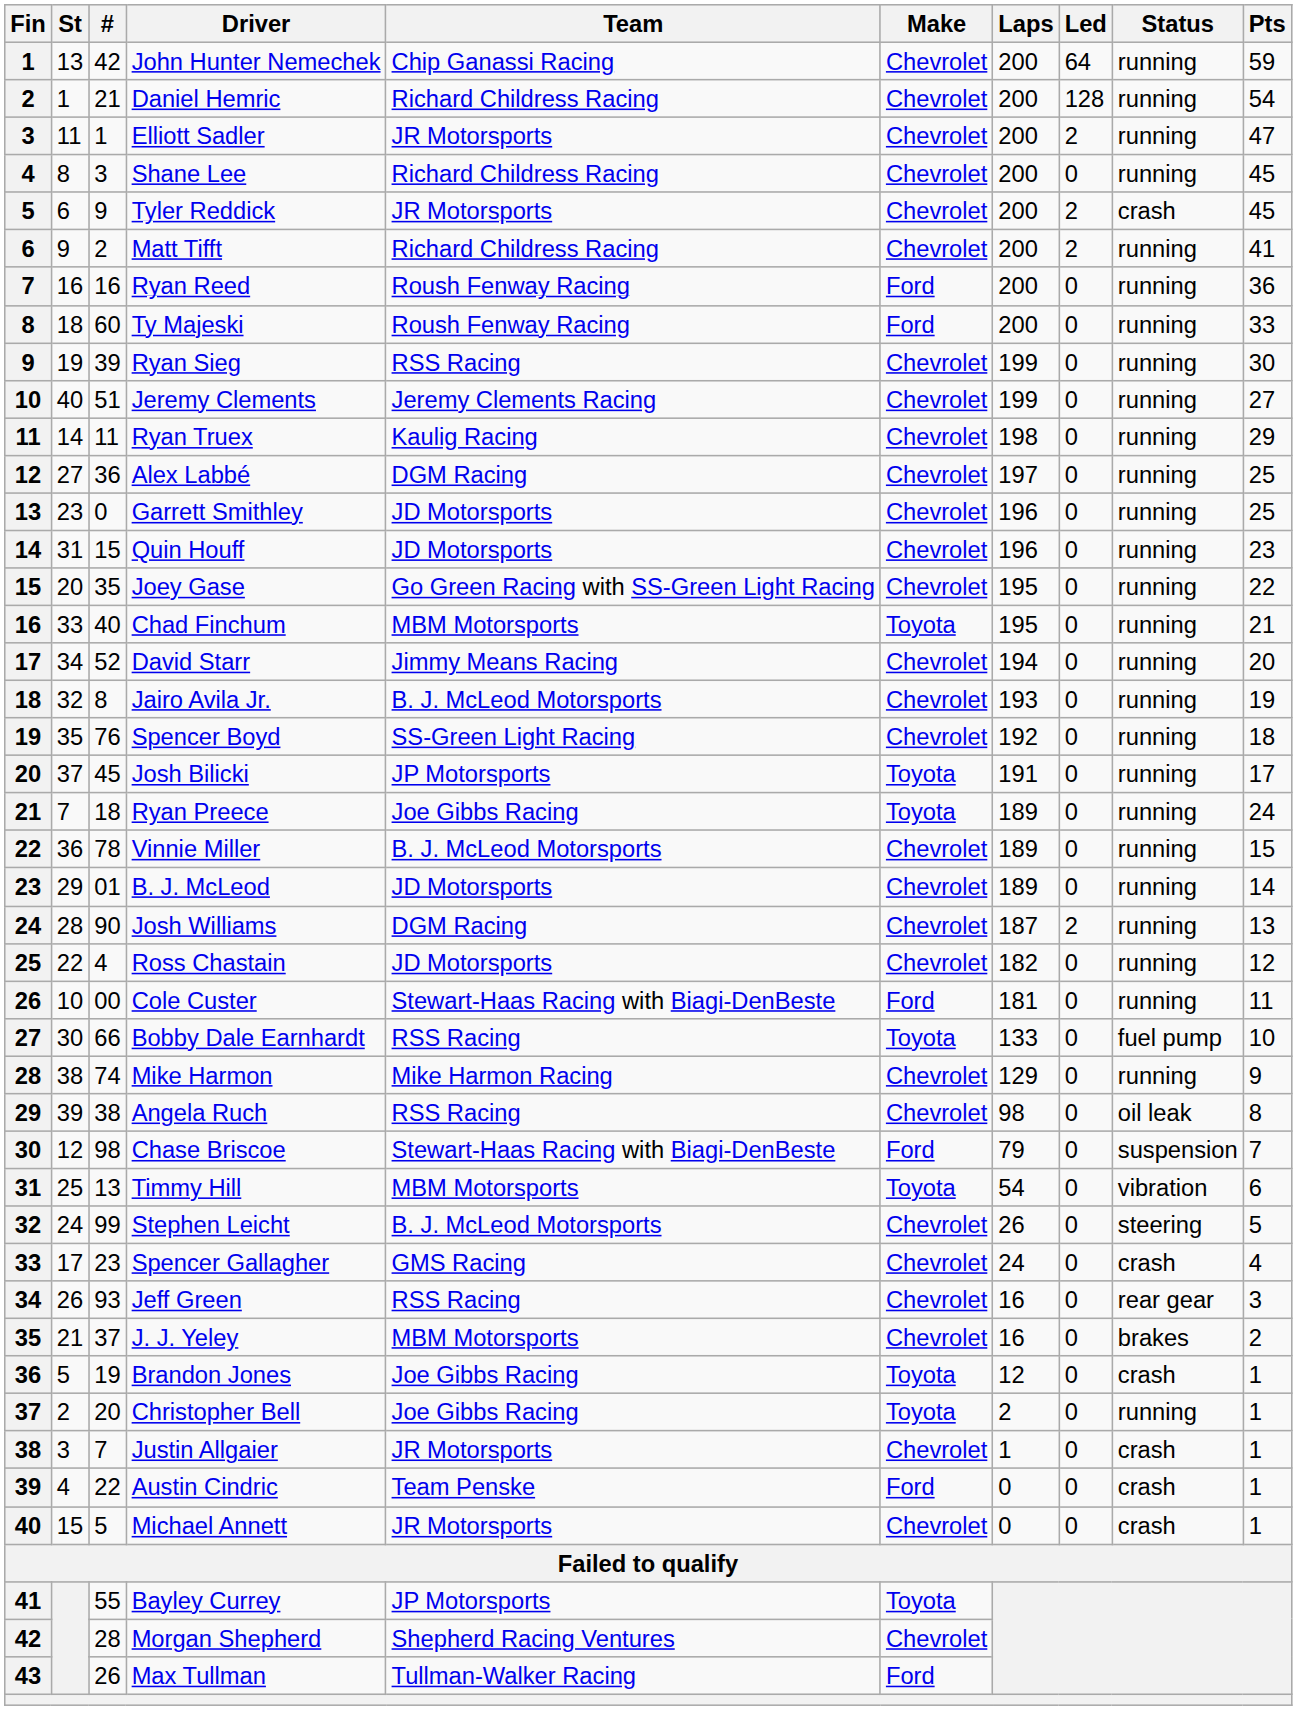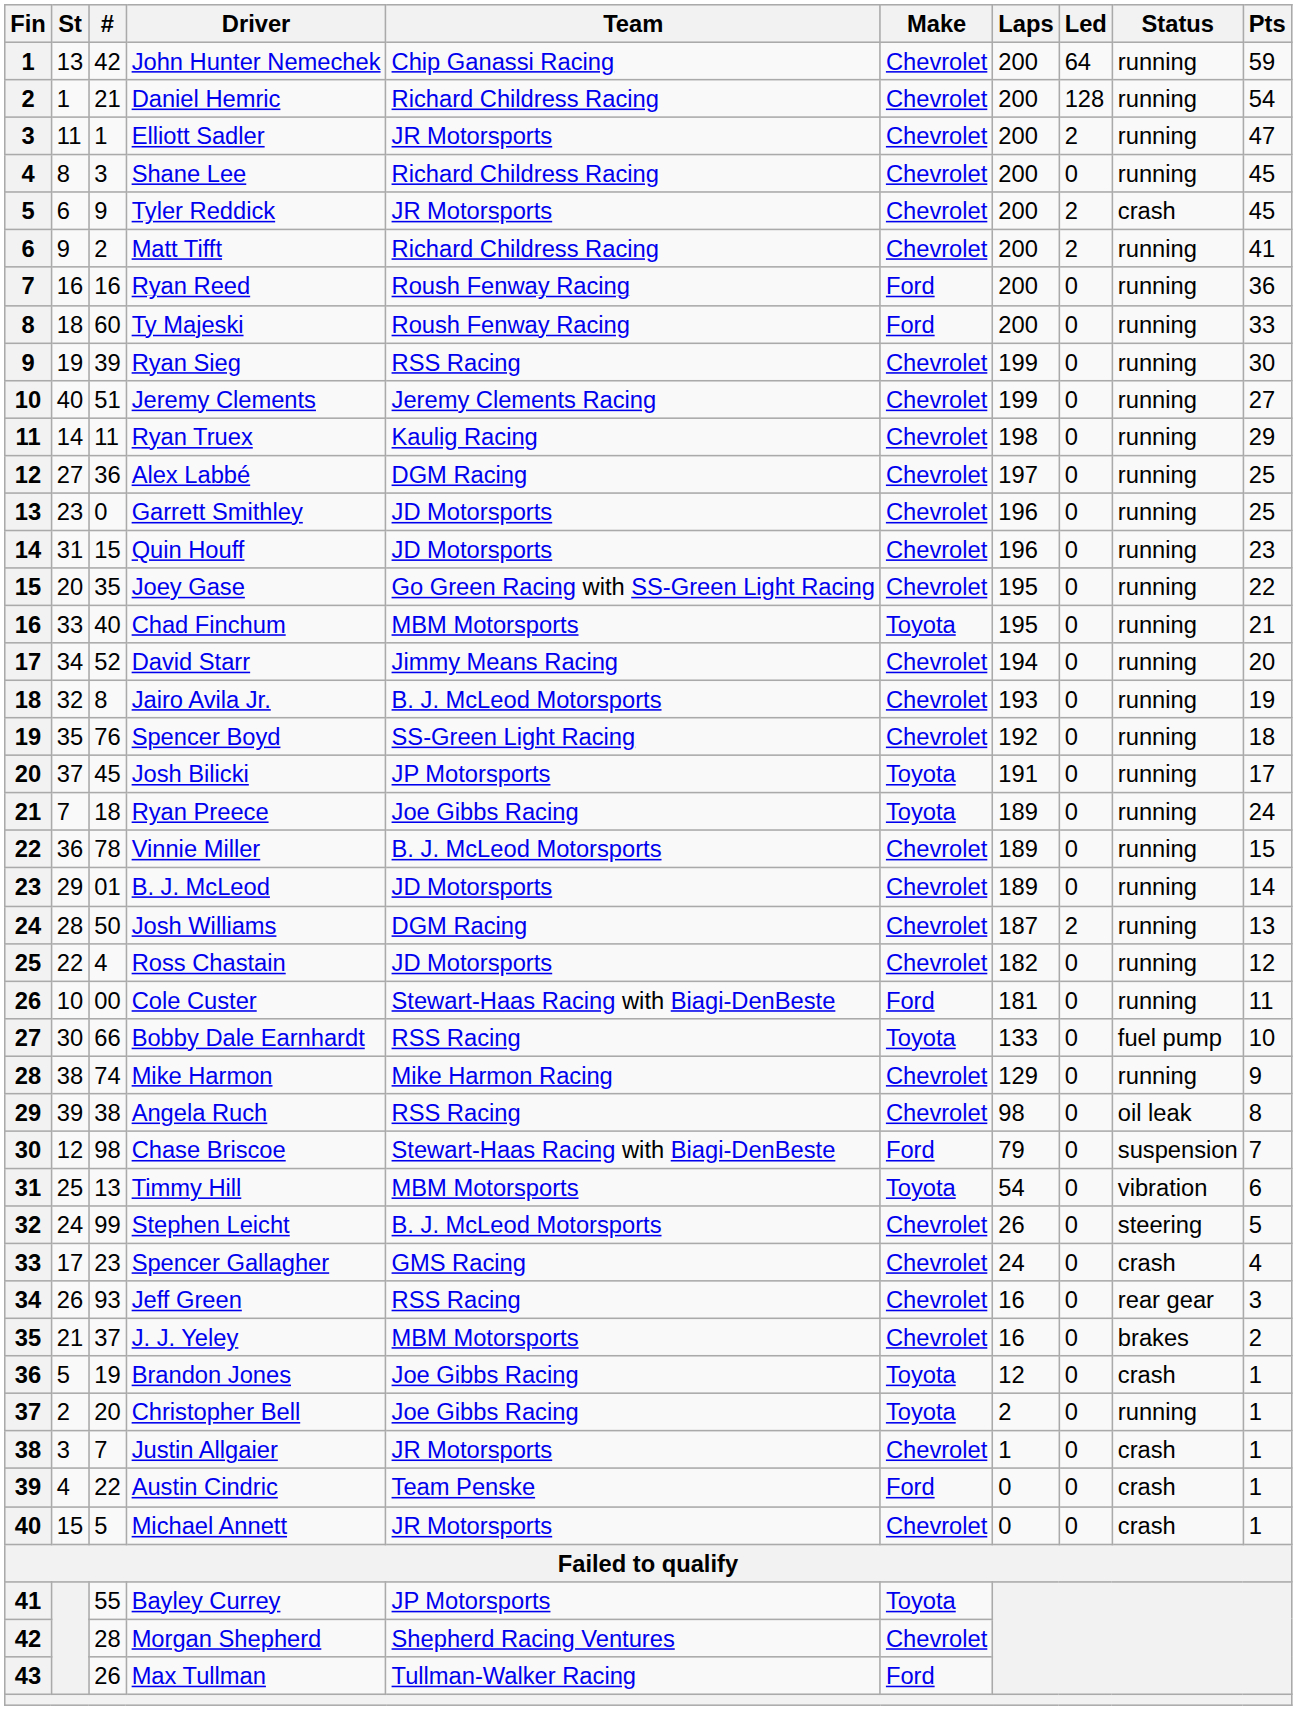Josh Williams | #: 90 -> 50
